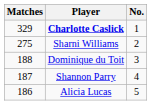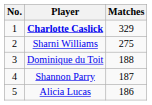columns swapped: No. <-> Matches
